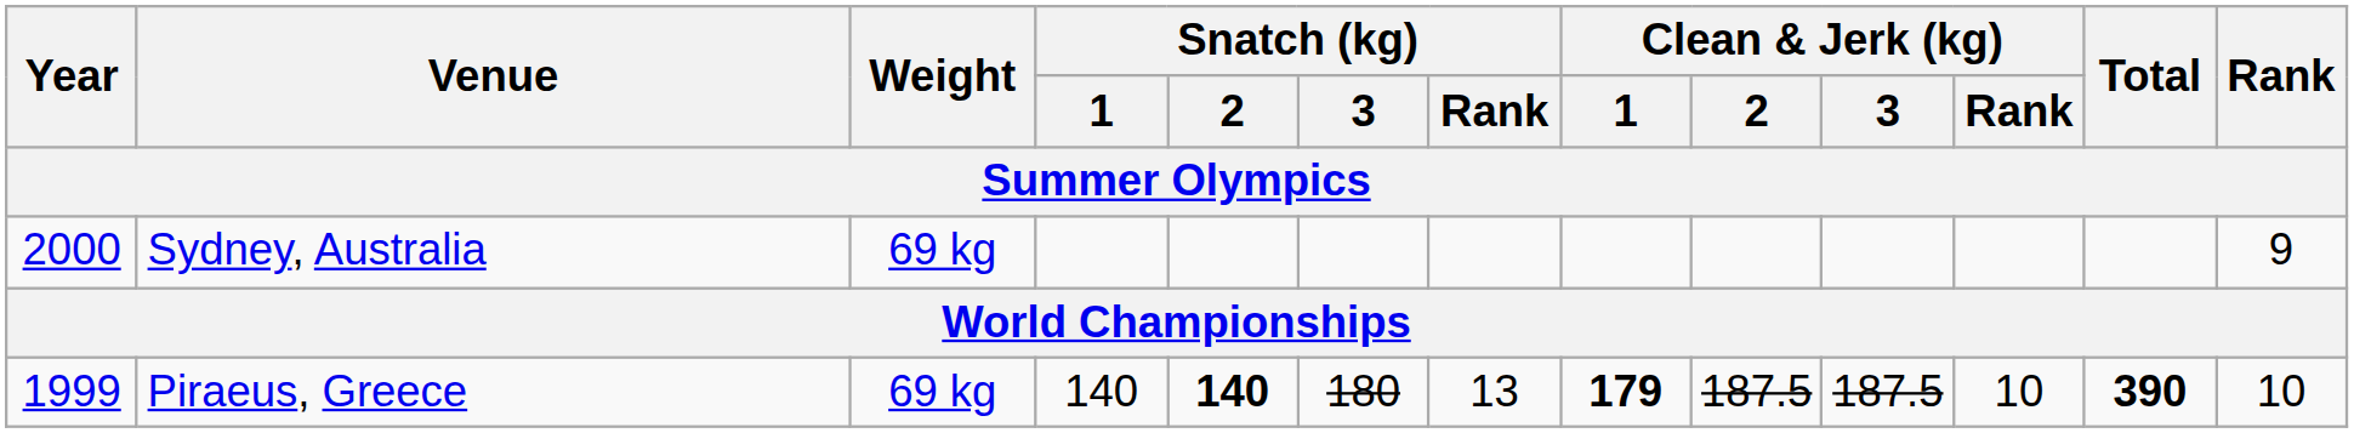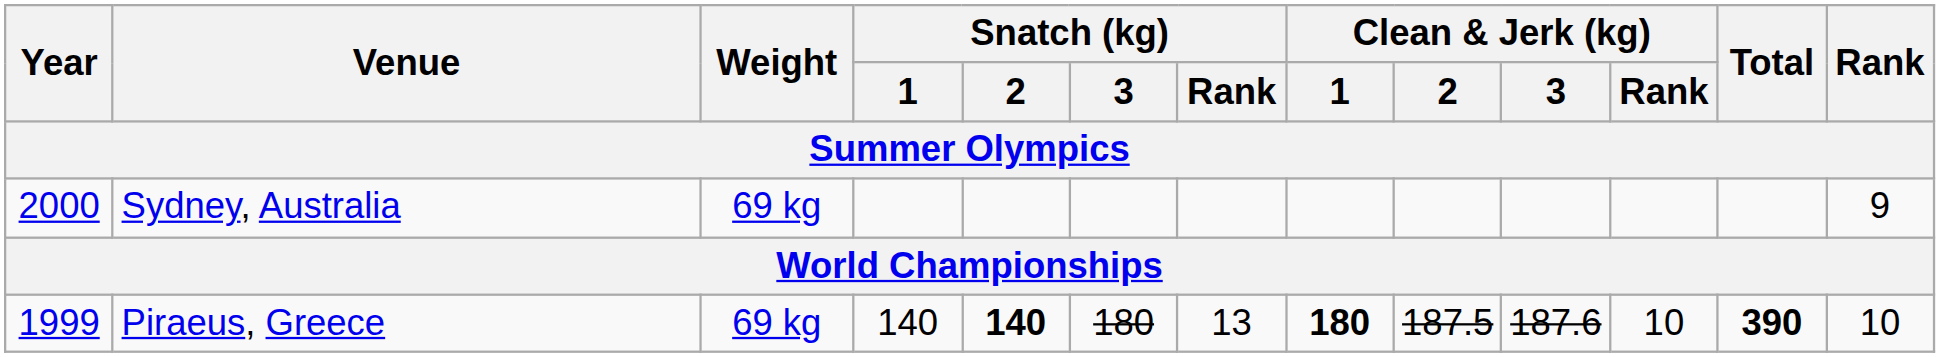Piraeus, Greece | Clean & Jerk (kg) / 1: 179 -> 180
Piraeus, Greece | Clean & Jerk (kg) / 3: 187.5 -> 187.6
